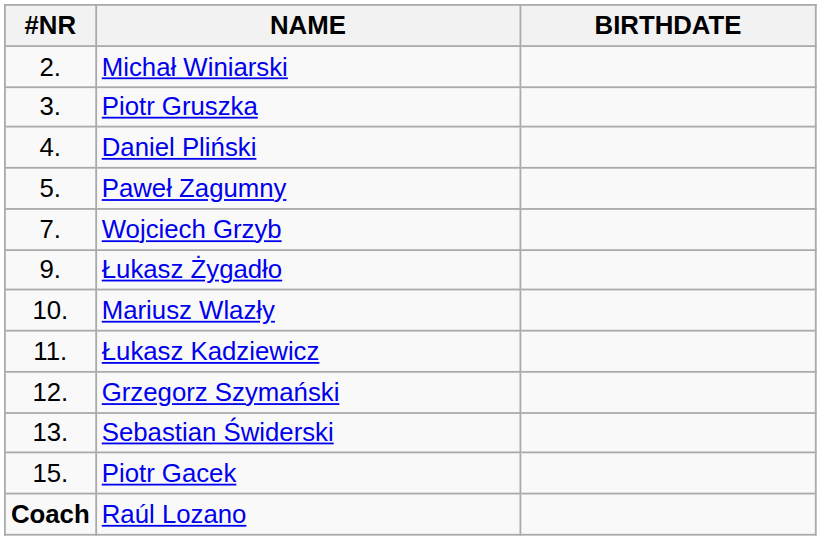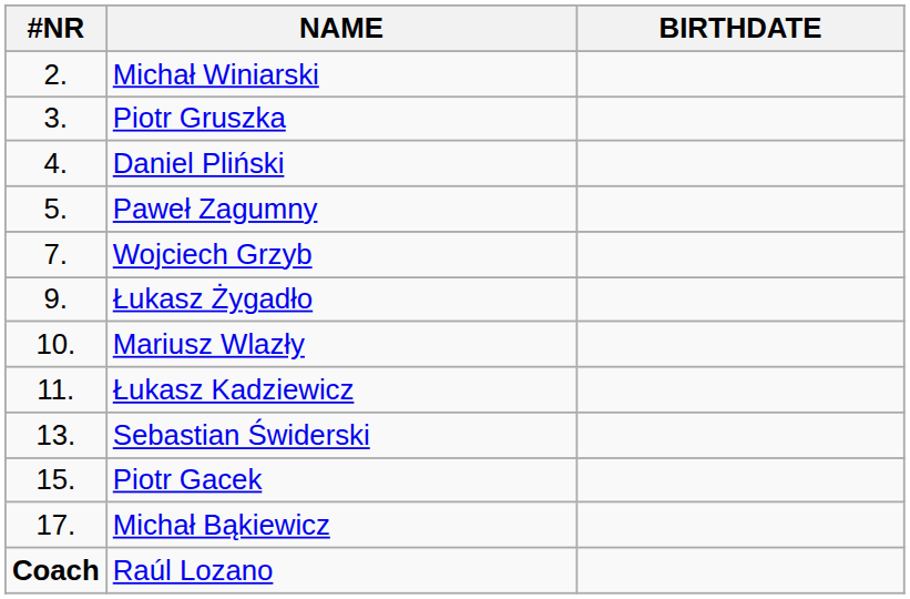- row: 12. | Grzegorz Szymański
+ row: 17. | Michał Bąkiewicz
